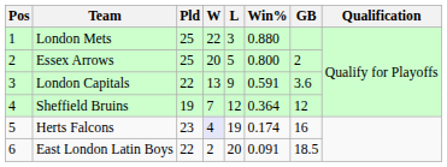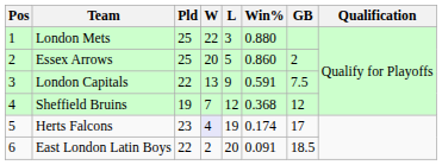Essex Arrows | Win%: 0.800 -> 0.860
London Capitals | GB: 3.6 -> 7.5
Sheffield Bruins | Win%: 0.364 -> 0.368
Herts Falcons | GB: 16 -> 17
